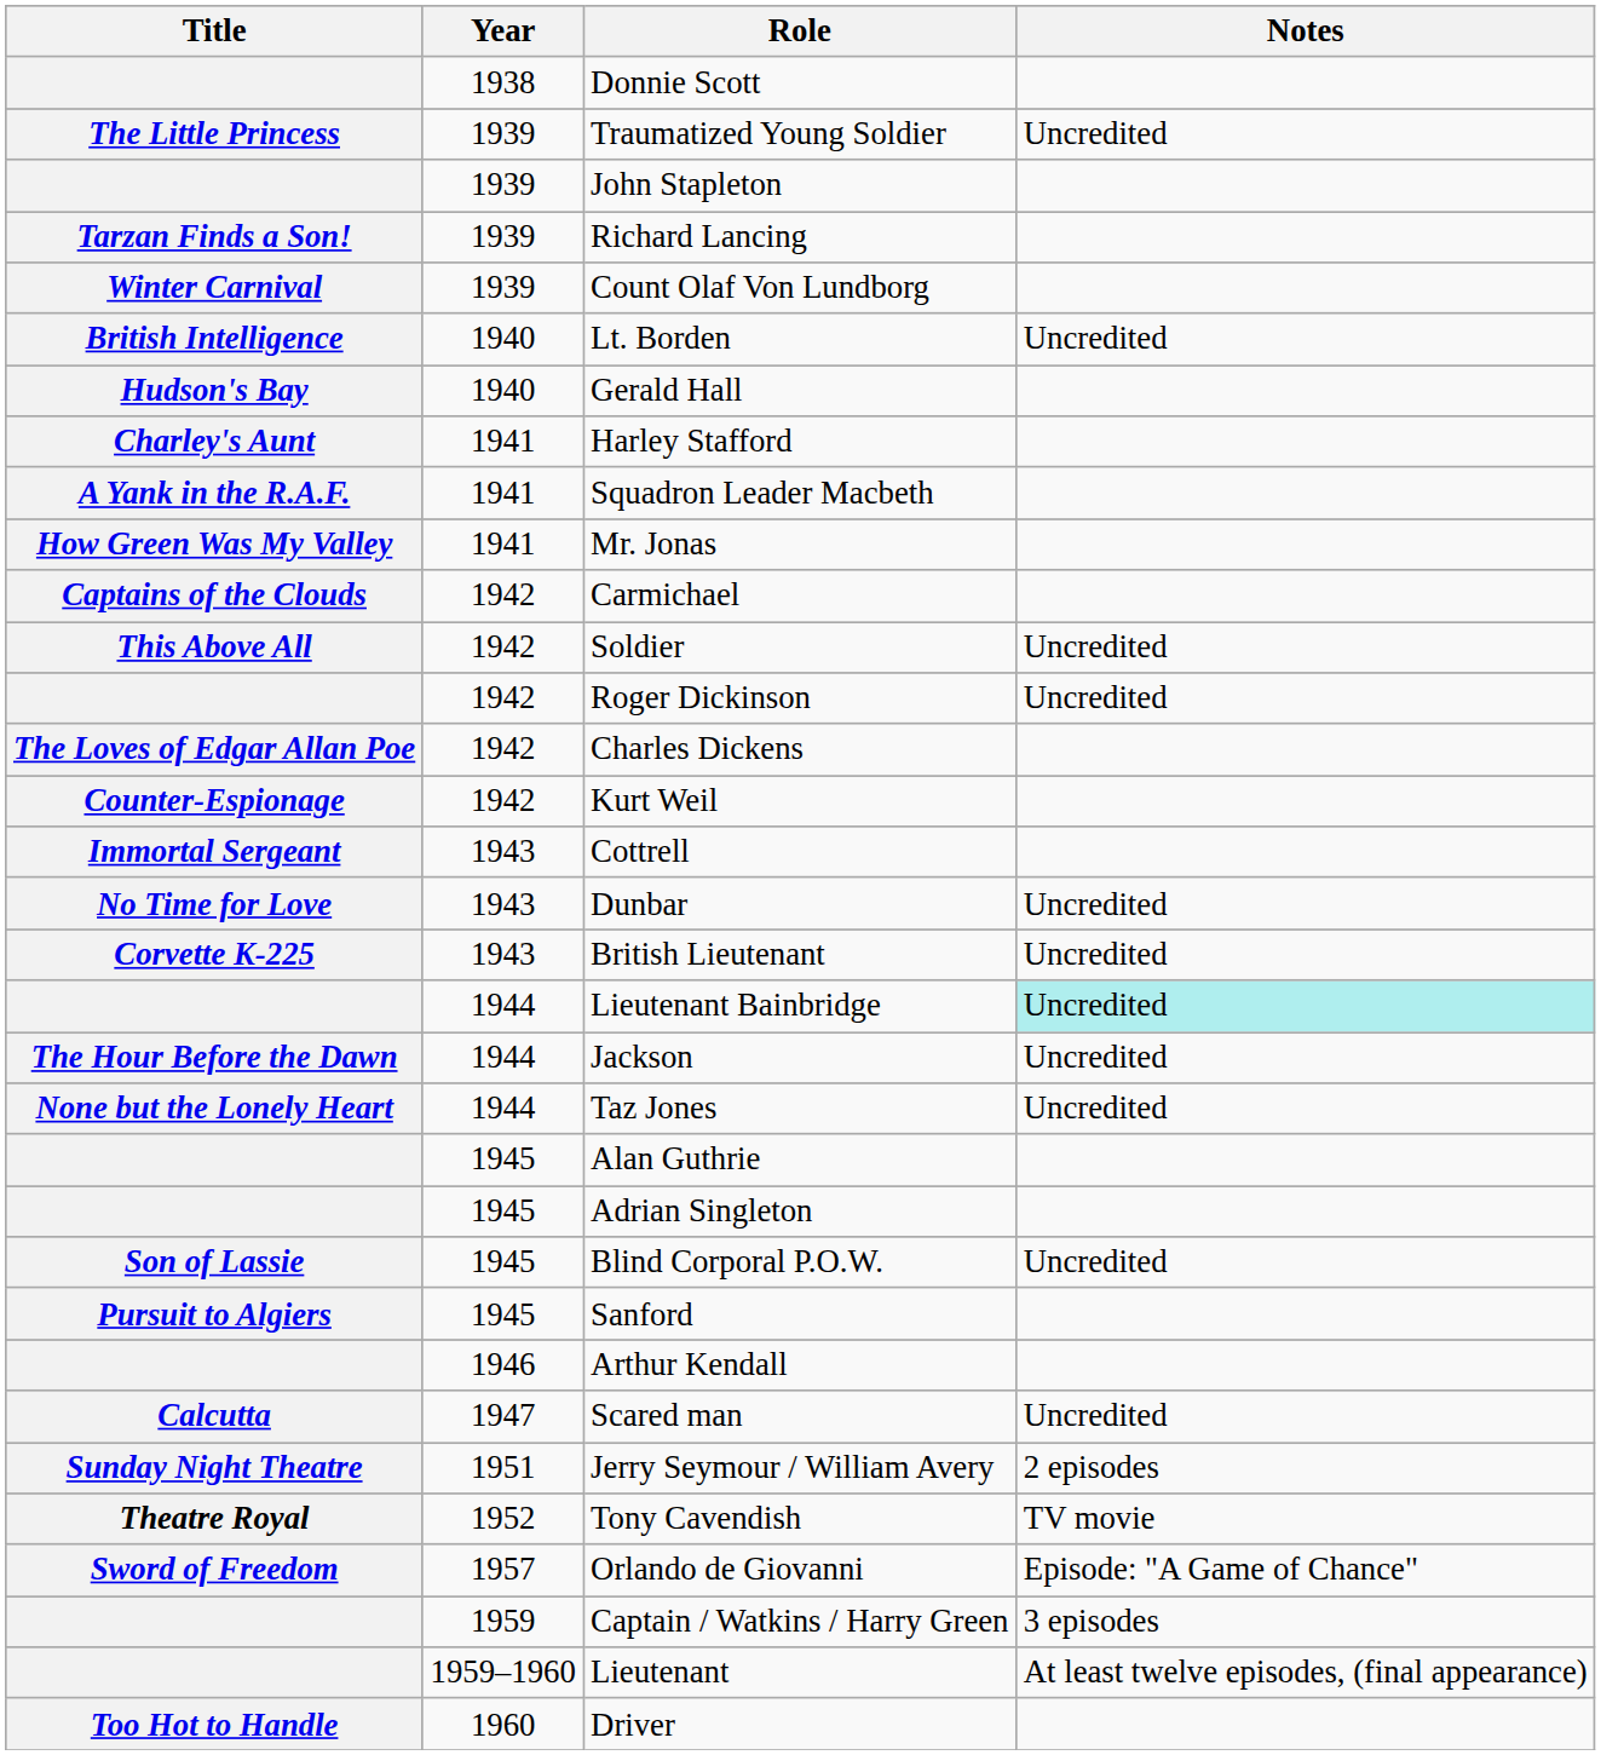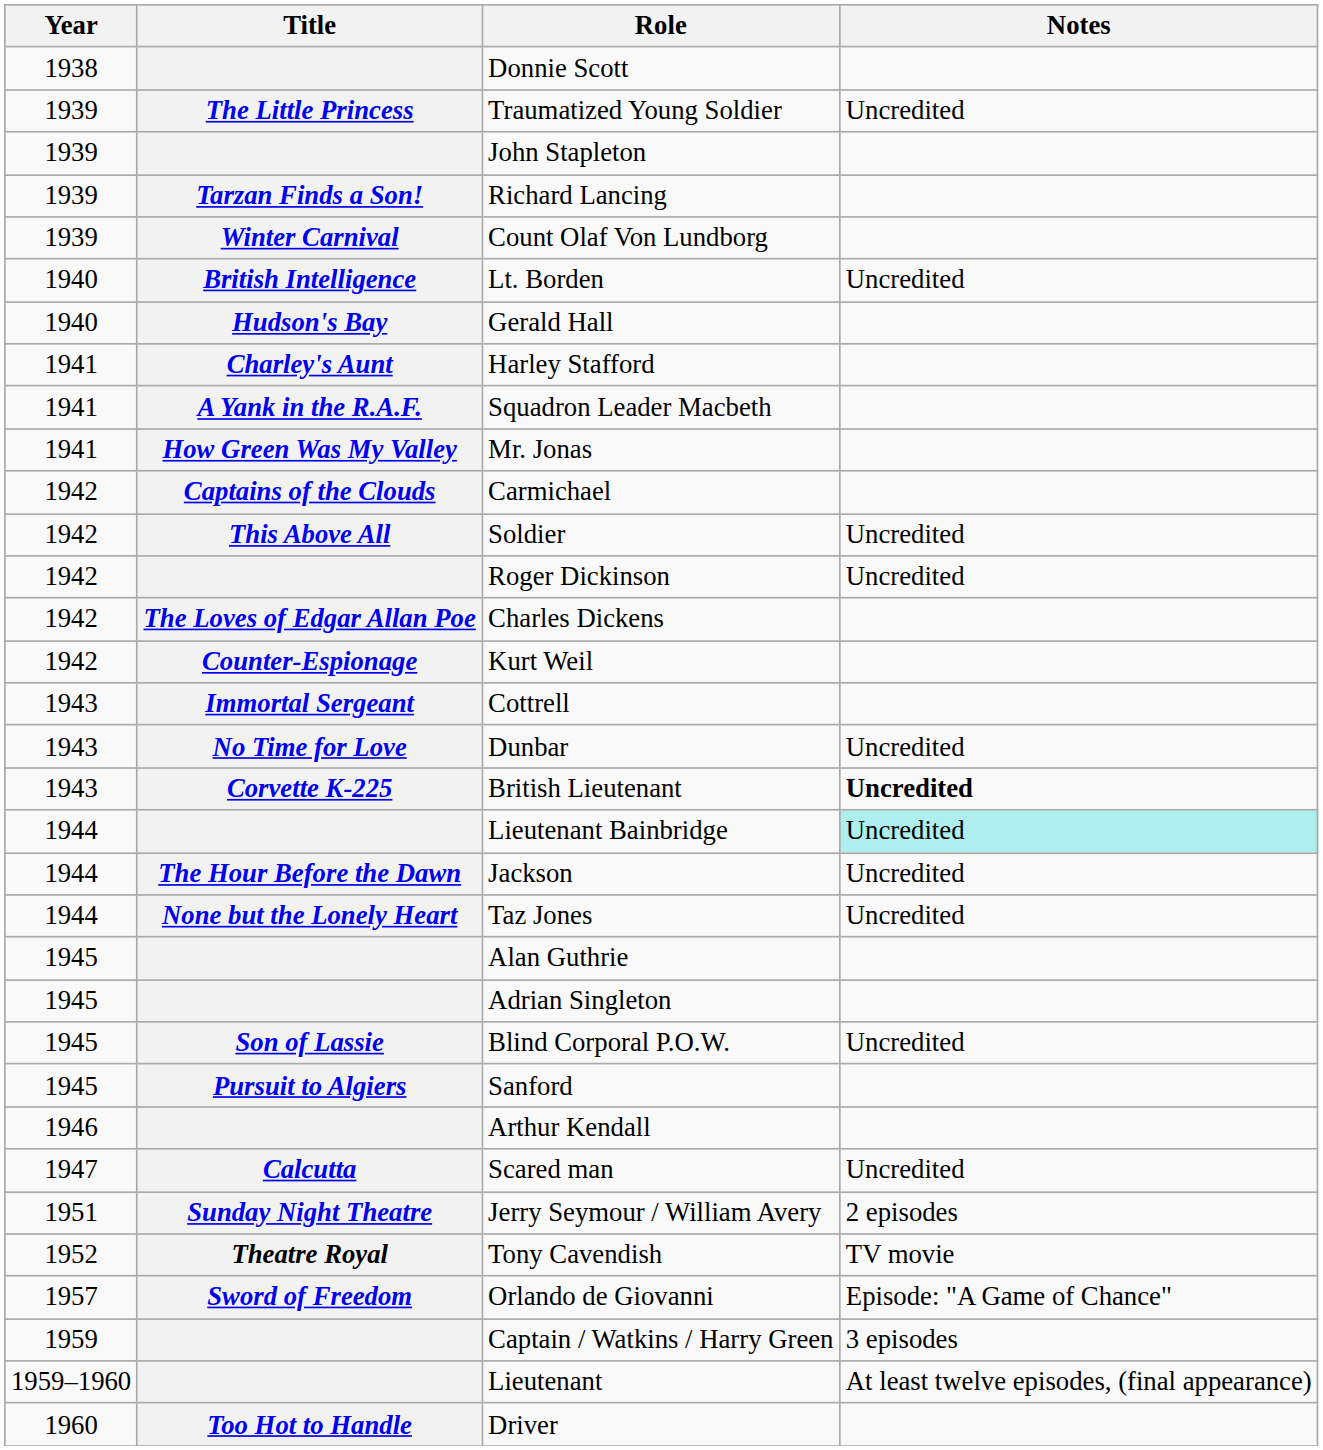columns swapped: Title <-> Year
British Lieutenant | Notes: normal -> bold
